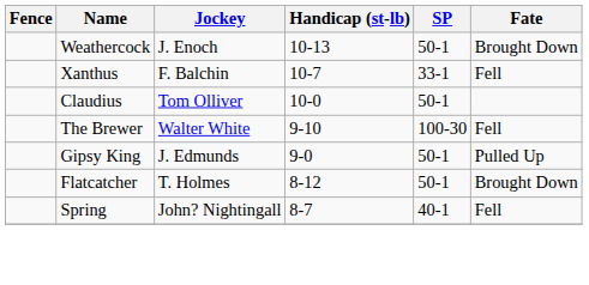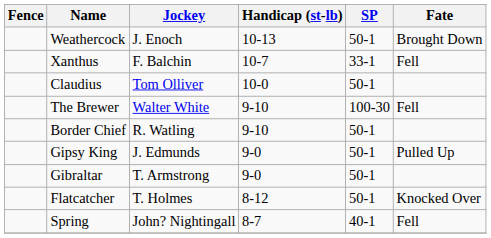+ row: Border Chief | R. Watling | 9-10 | 50-1
+ row: Gibraltar | T. Armstrong | 9-0 | 50-1
Flatcatcher | Fate: Brought Down -> Knocked Over
